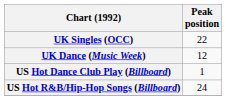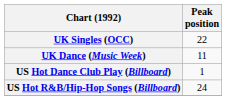UK Dance (Music Week) | Peak position: 12 -> 11
